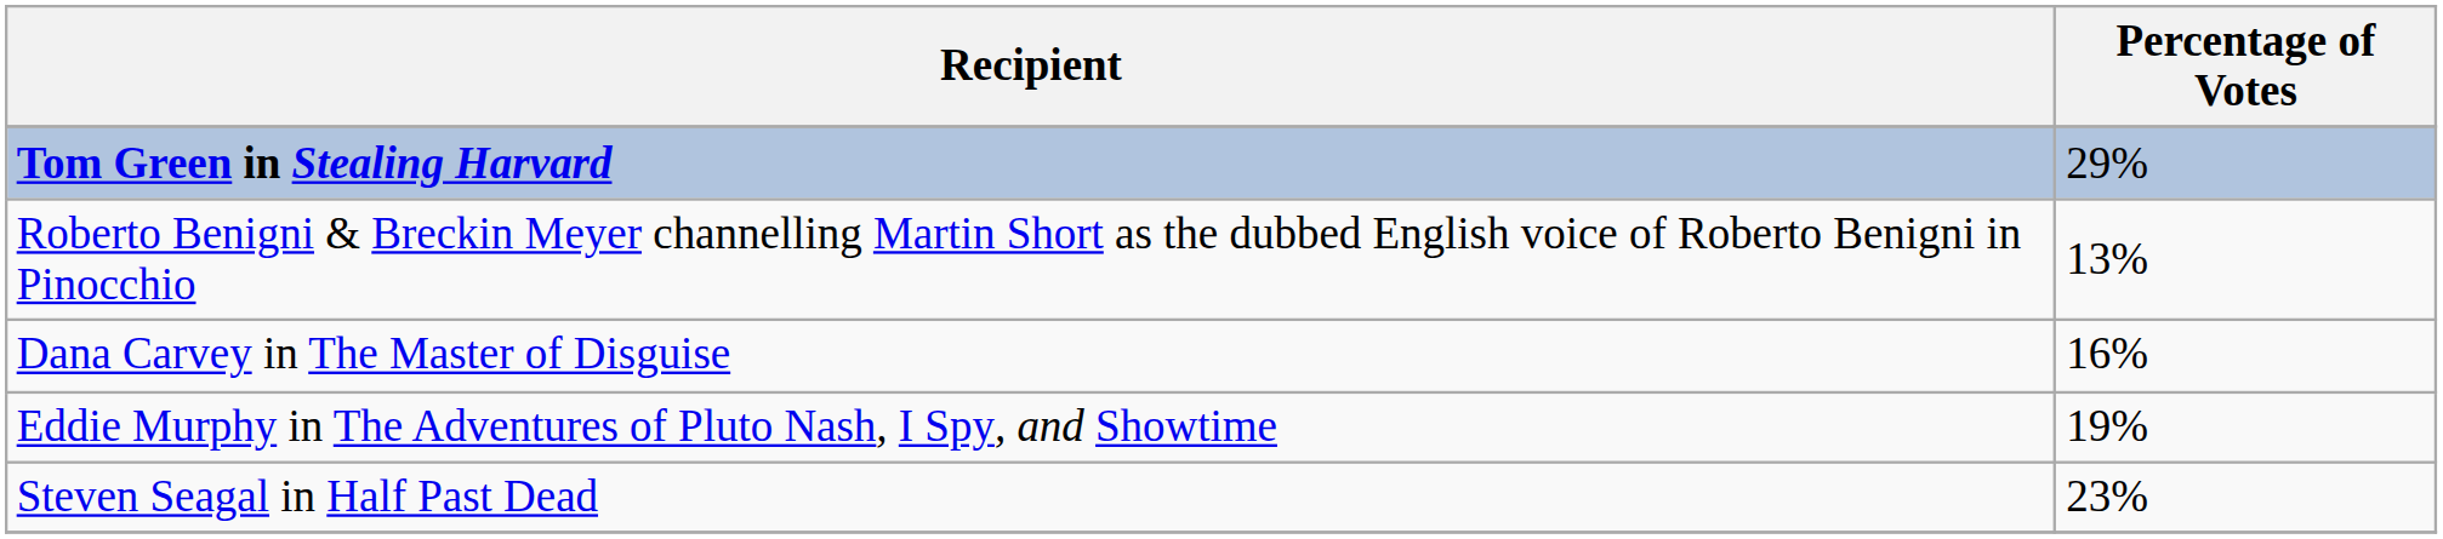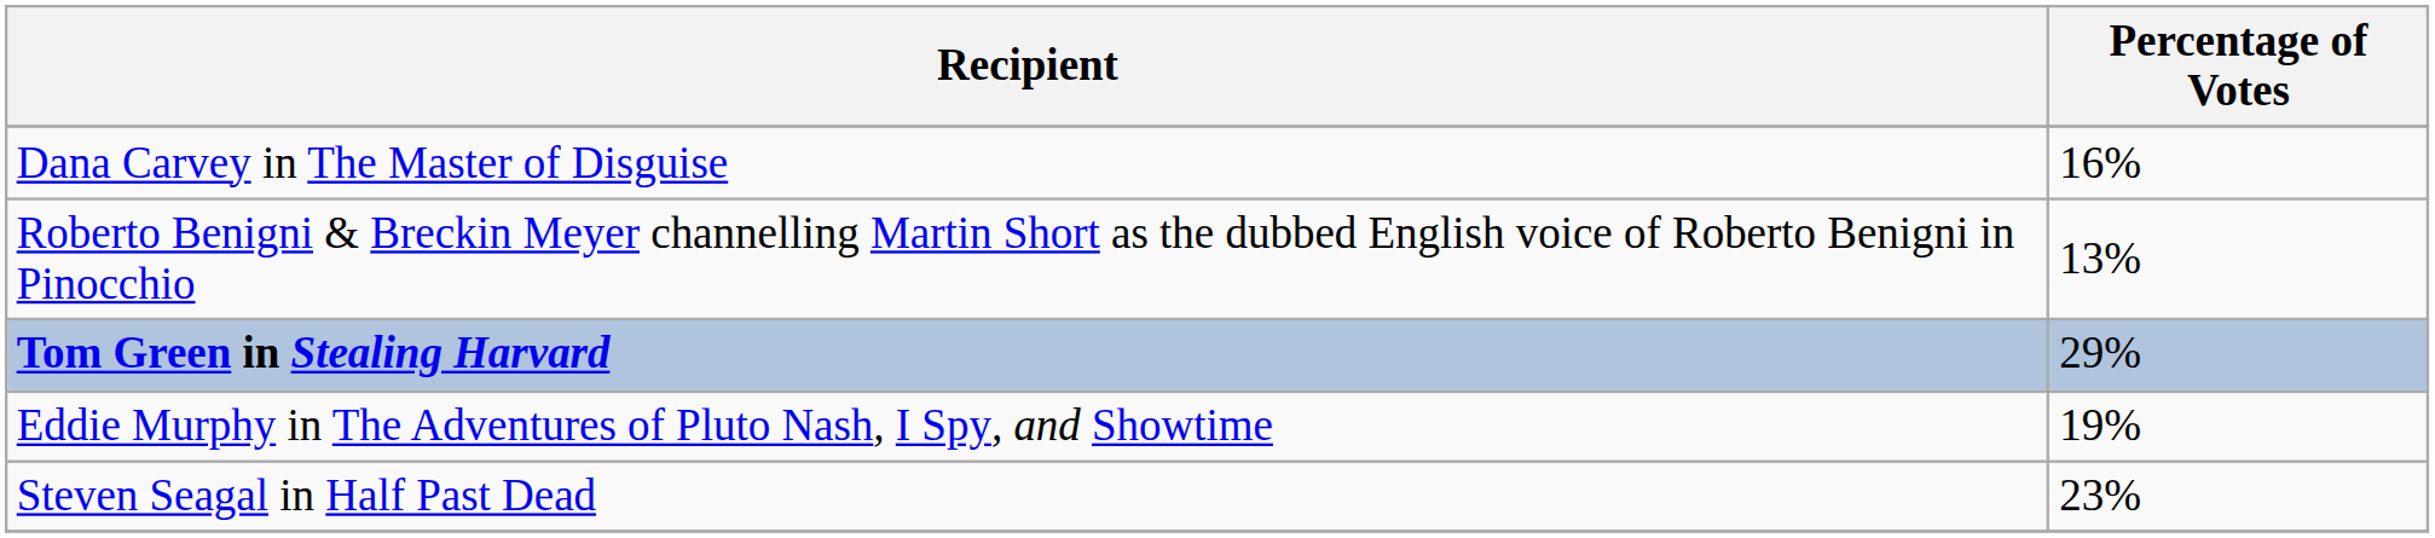rows swapped: Tom Green in Stealing Harvard <-> Dana Carvey in The Master of Disguise
